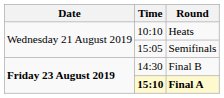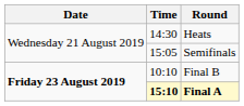Heats | Time: 10:10 -> 14:30
Final B | Time: 14:30 -> 10:10
